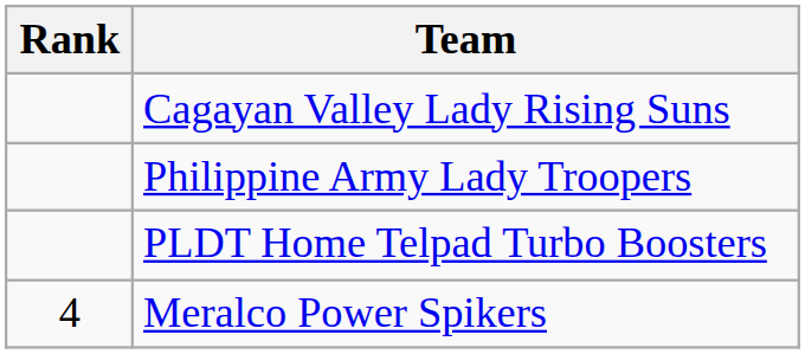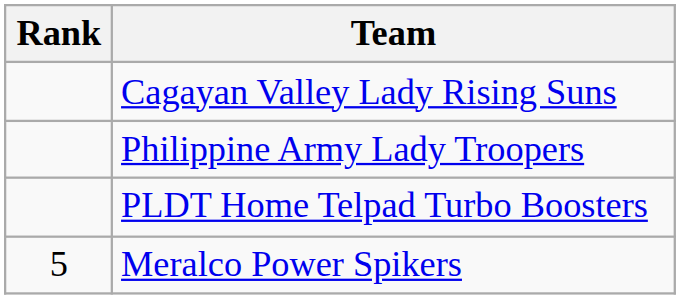Meralco Power Spikers | Rank: 4 -> 5
